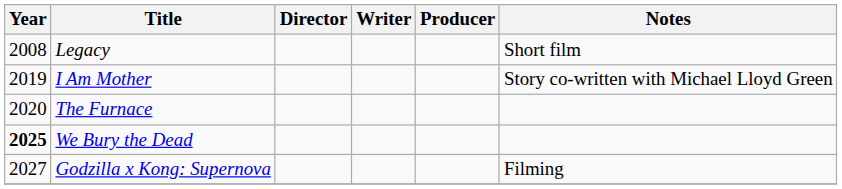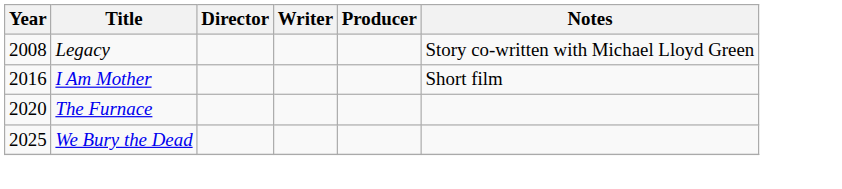Legacy | Notes: Short film -> Story co-written with Michael Lloyd Green
I Am Mother | Year: 2019 -> 2016
I Am Mother | Notes: Story co-written with Michael Lloyd Green -> Short film
We Bury the Dead | Year: bold -> normal
- row: 2027 | Godzilla x Kong: Supernova | Filming
